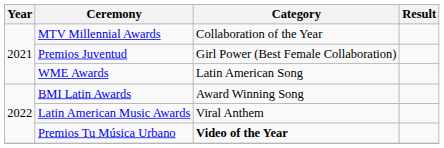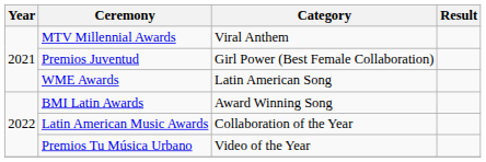MTV Millennial Awards | Category: Collaboration of the Year -> Viral Anthem
Latin American Music Awards | Category: Viral Anthem -> Collaboration of the Year
Premios Tu Música Urbano | Category: bold -> normal
